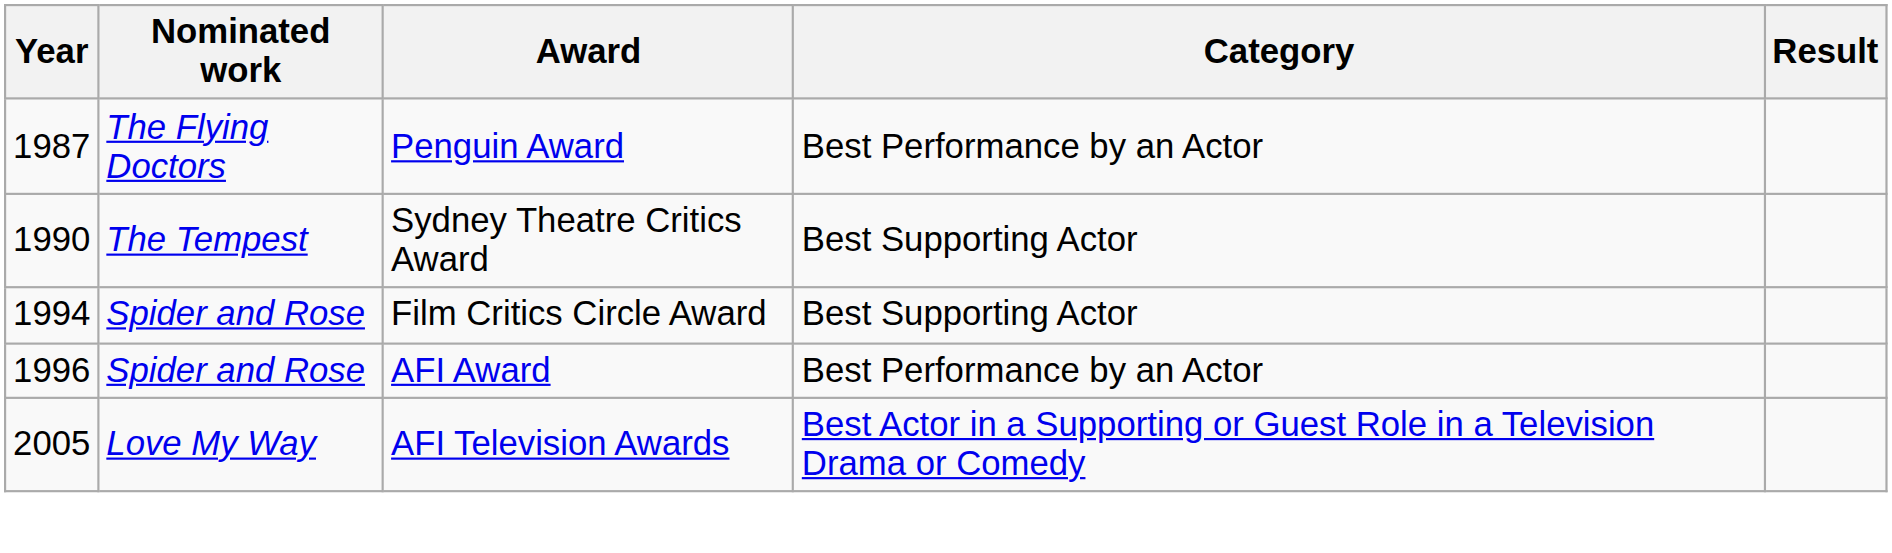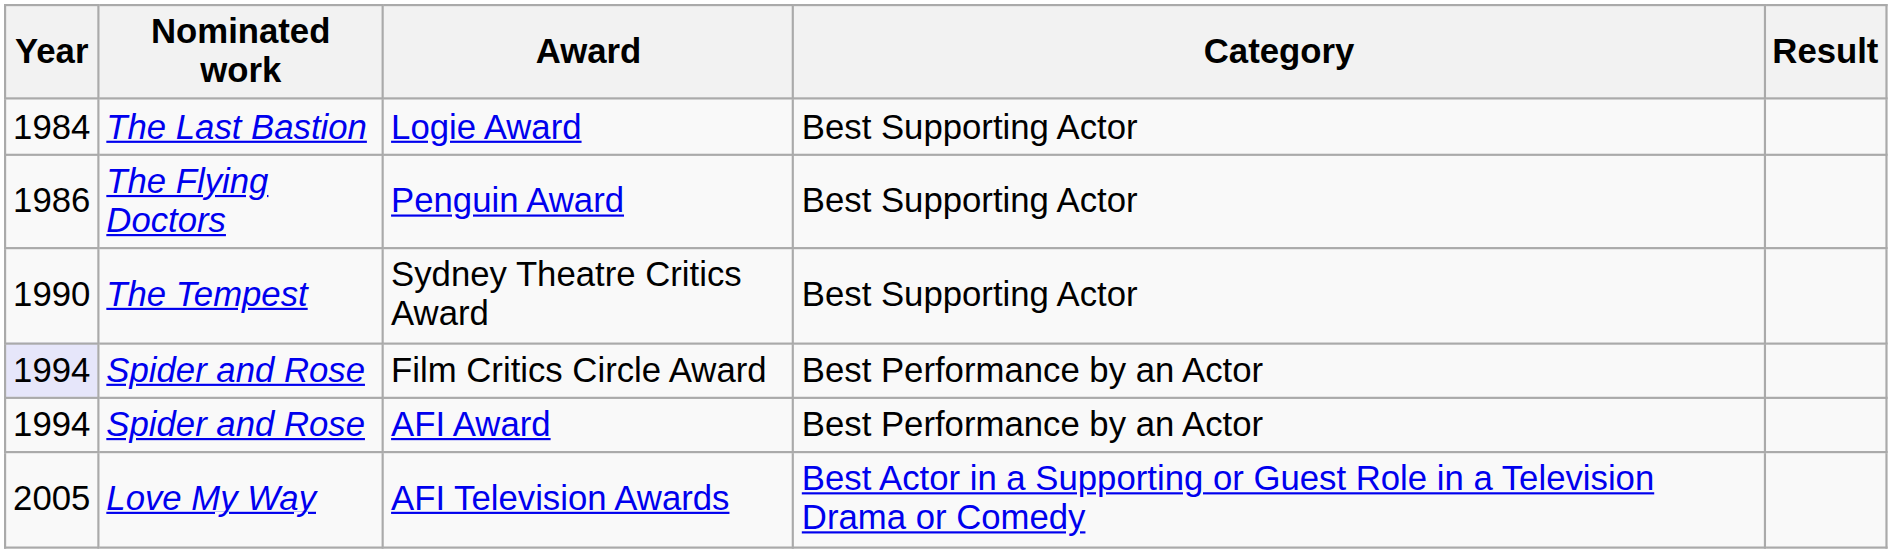+ row: 1984 | The Last Bastion | Logie Award | Best Supporting Actor
Penguin Award | Year: 1987 -> 1986
Penguin Award | Category: Best Performance by an Actor -> Best Supporting Actor
Film Critics Circle Award | Year: no background -> lavender background
Film Critics Circle Award | Category: Best Supporting Actor -> Best Performance by an Actor
AFI Award | Year: 1996 -> 1994
